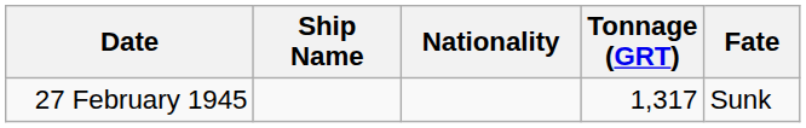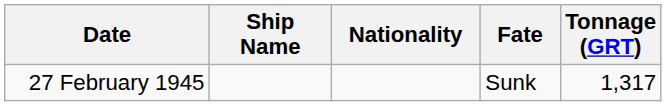columns swapped: Tonnage (GRT) <-> Fate
